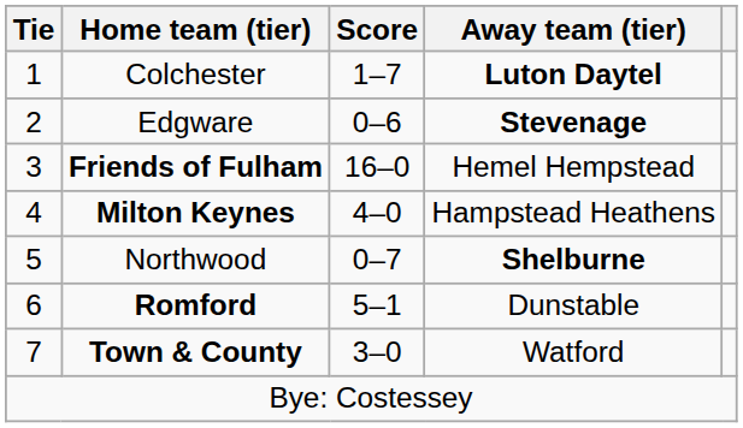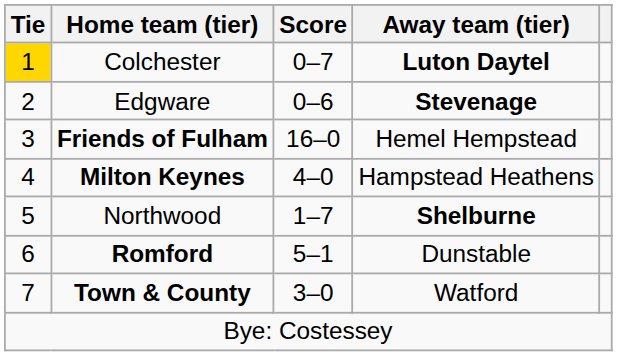Colchester | Tie: no background -> gold background
Colchester | Score: 1–7 -> 0–7
Northwood | Score: 0–7 -> 1–7
